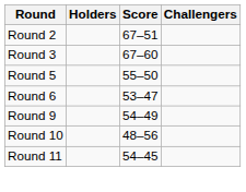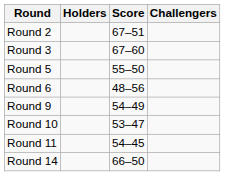Round 6 | Score: 53–47 -> 48–56
Round 10 | Score: 48–56 -> 53–47
+ row: Round 14 | 66–50
